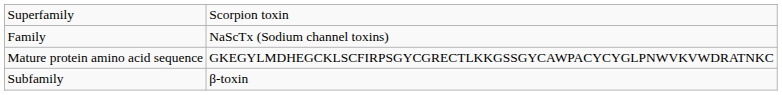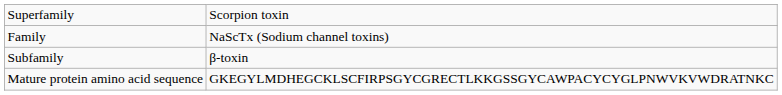rows swapped: Subfamily <-> Mature protein amino acid sequence
